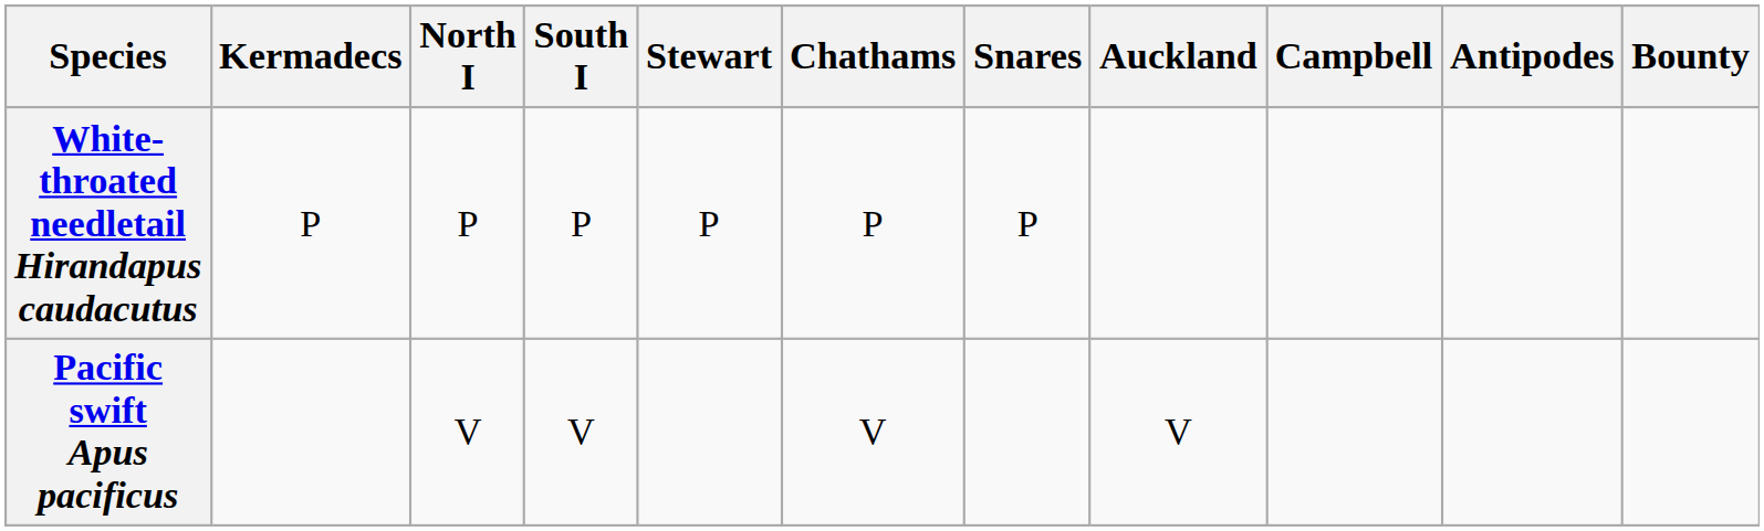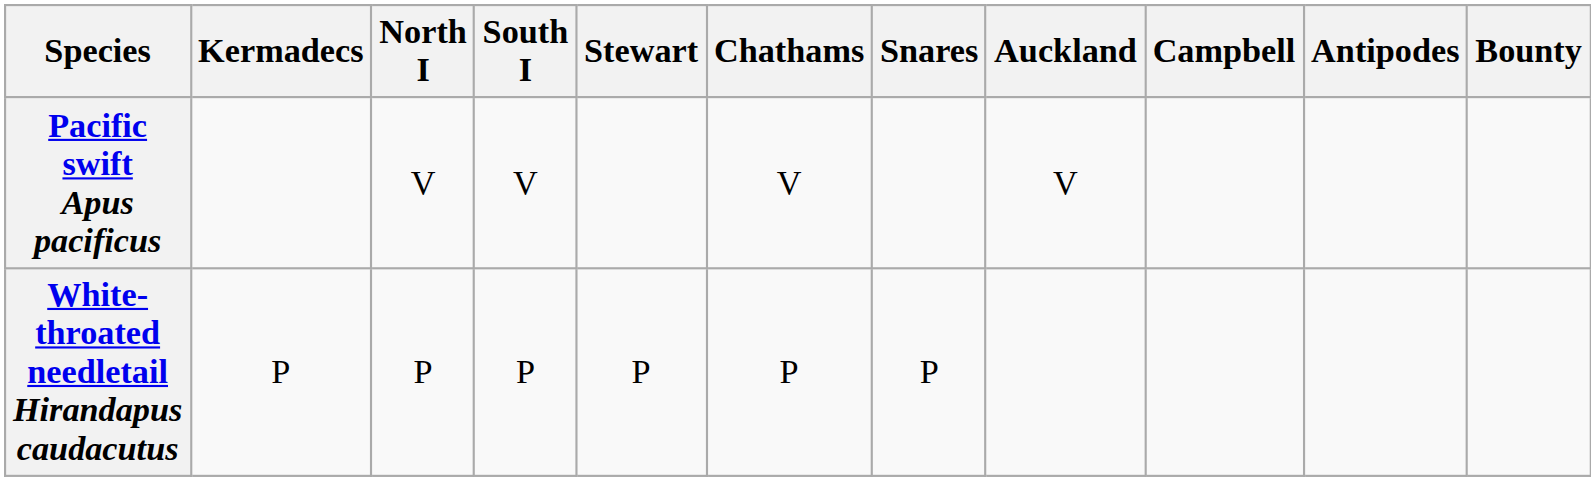rows swapped: White-throated needletail Hirandapus caudacutus <-> Pacific swift Apus pacificus
